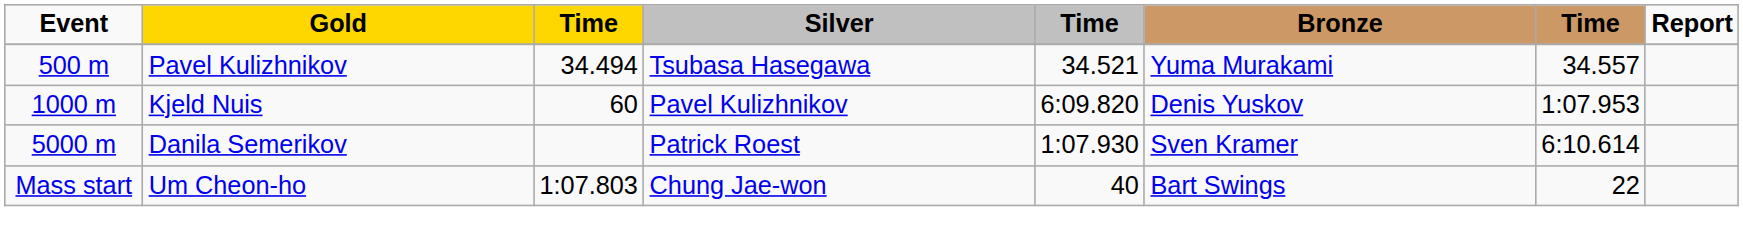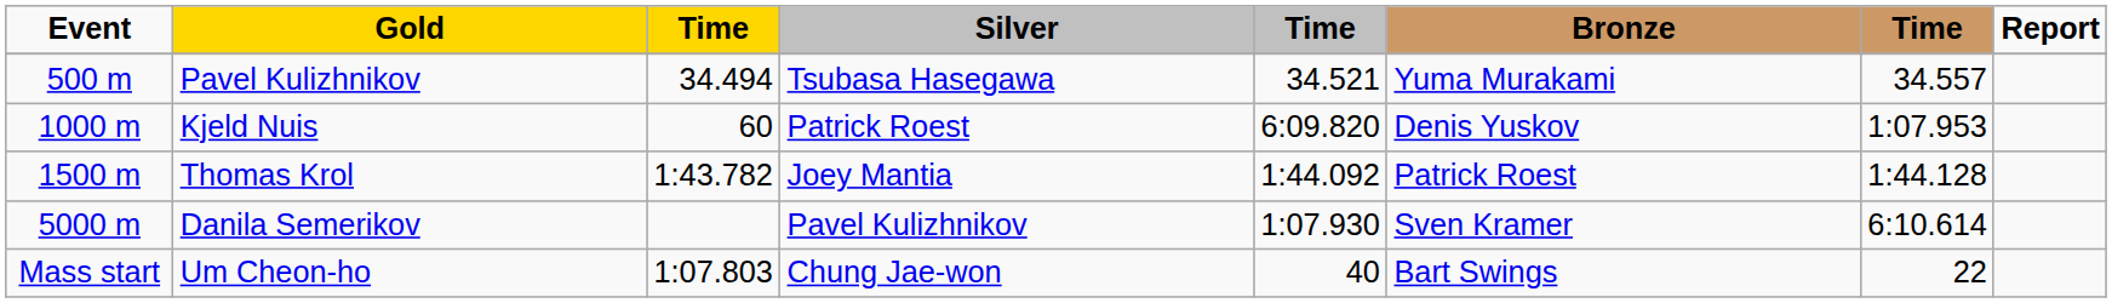Kjeld Nuis | Silver: Pavel Kulizhnikov -> Patrick Roest
+ row: 1500 m | Thomas Krol | 1:43.782 | Joey Mantia | 1:44.092 | Patrick Roest | 1:44.128
Danila Semerikov | Silver: Patrick Roest -> Pavel Kulizhnikov
